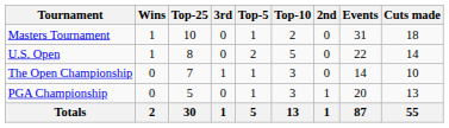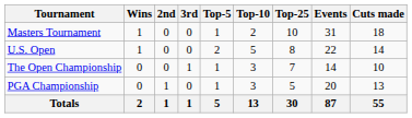columns swapped: 2nd <-> Top-25
